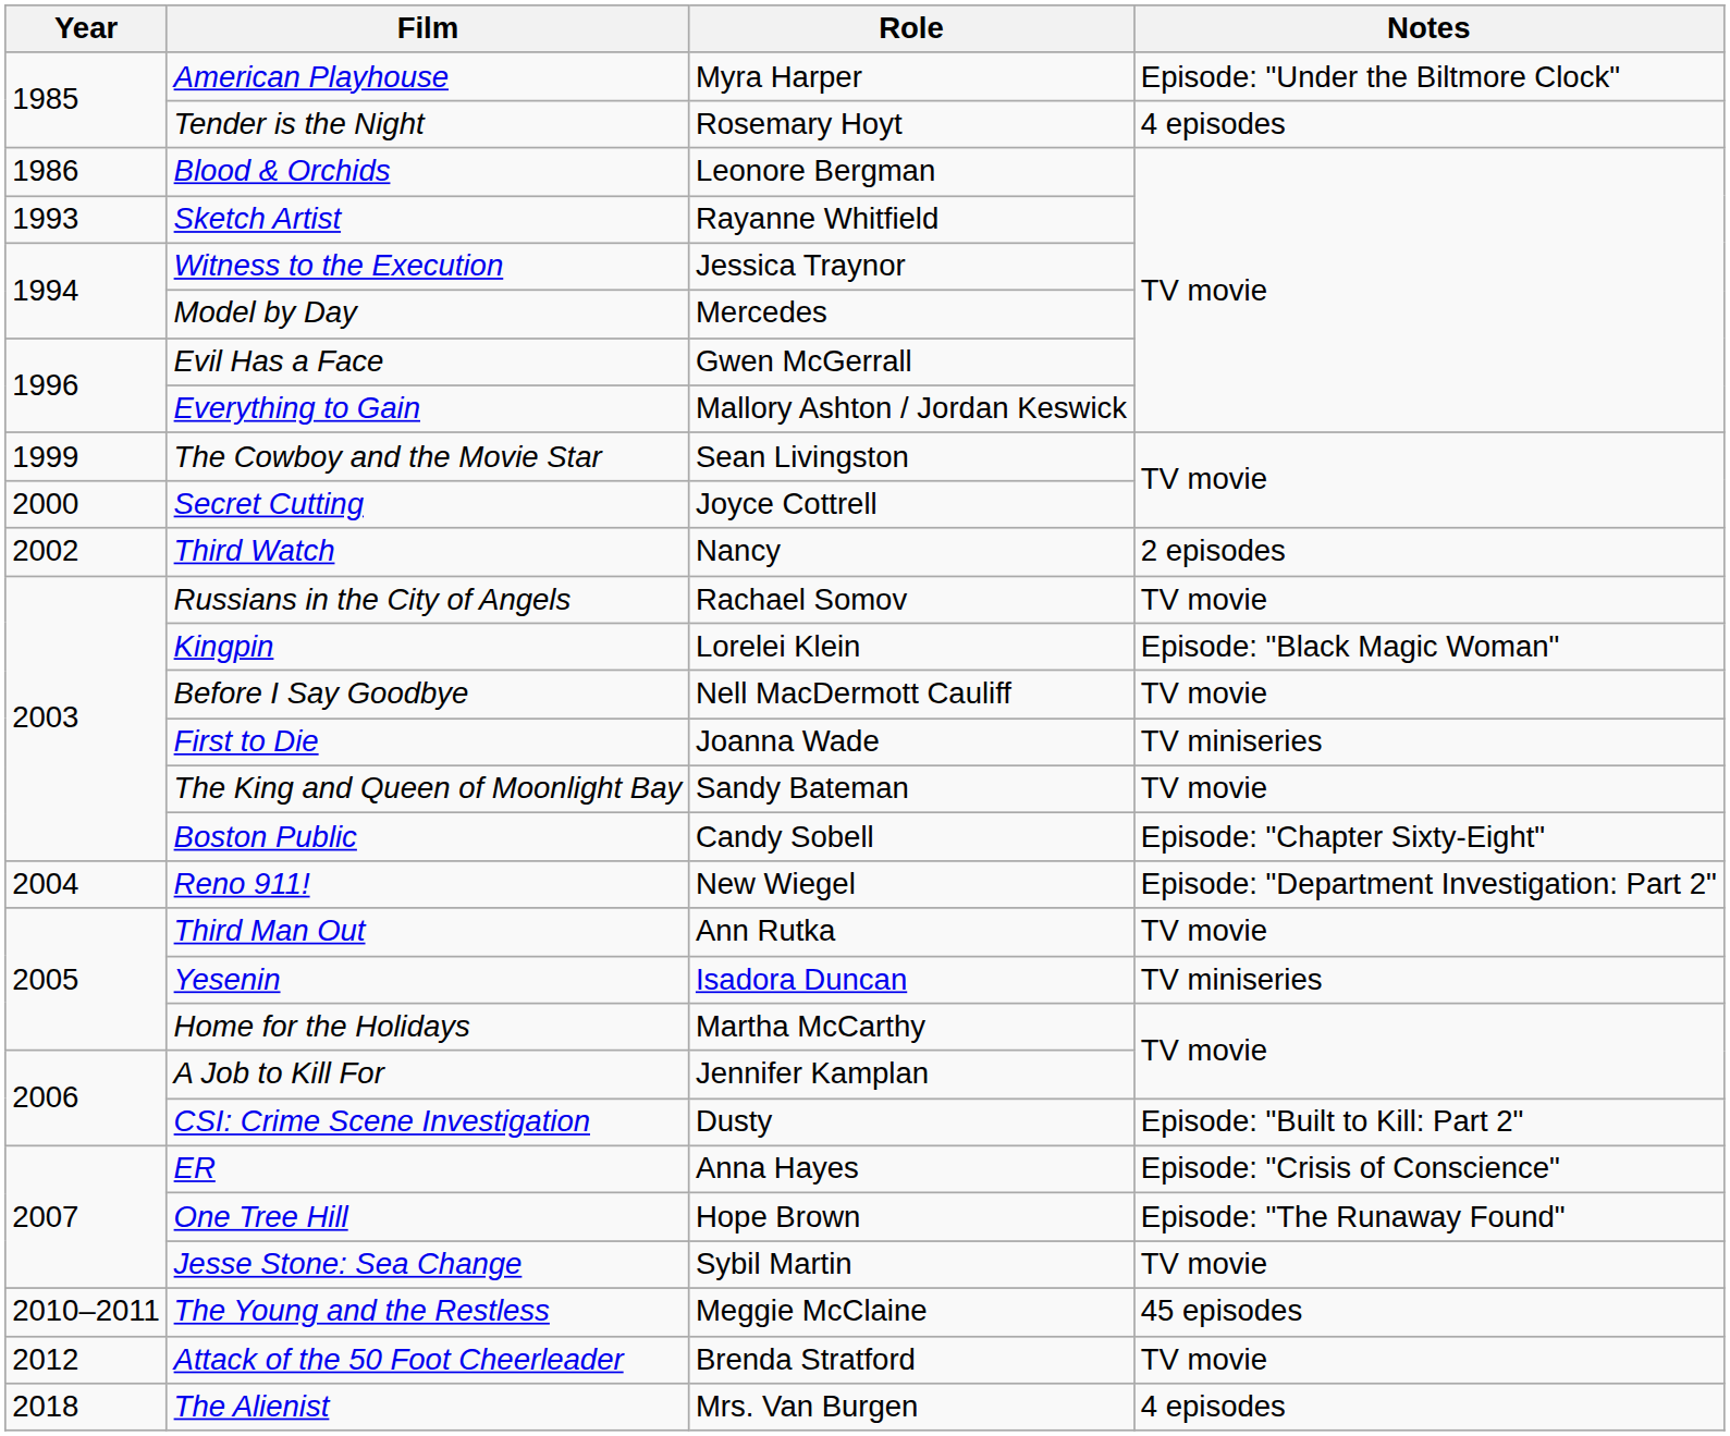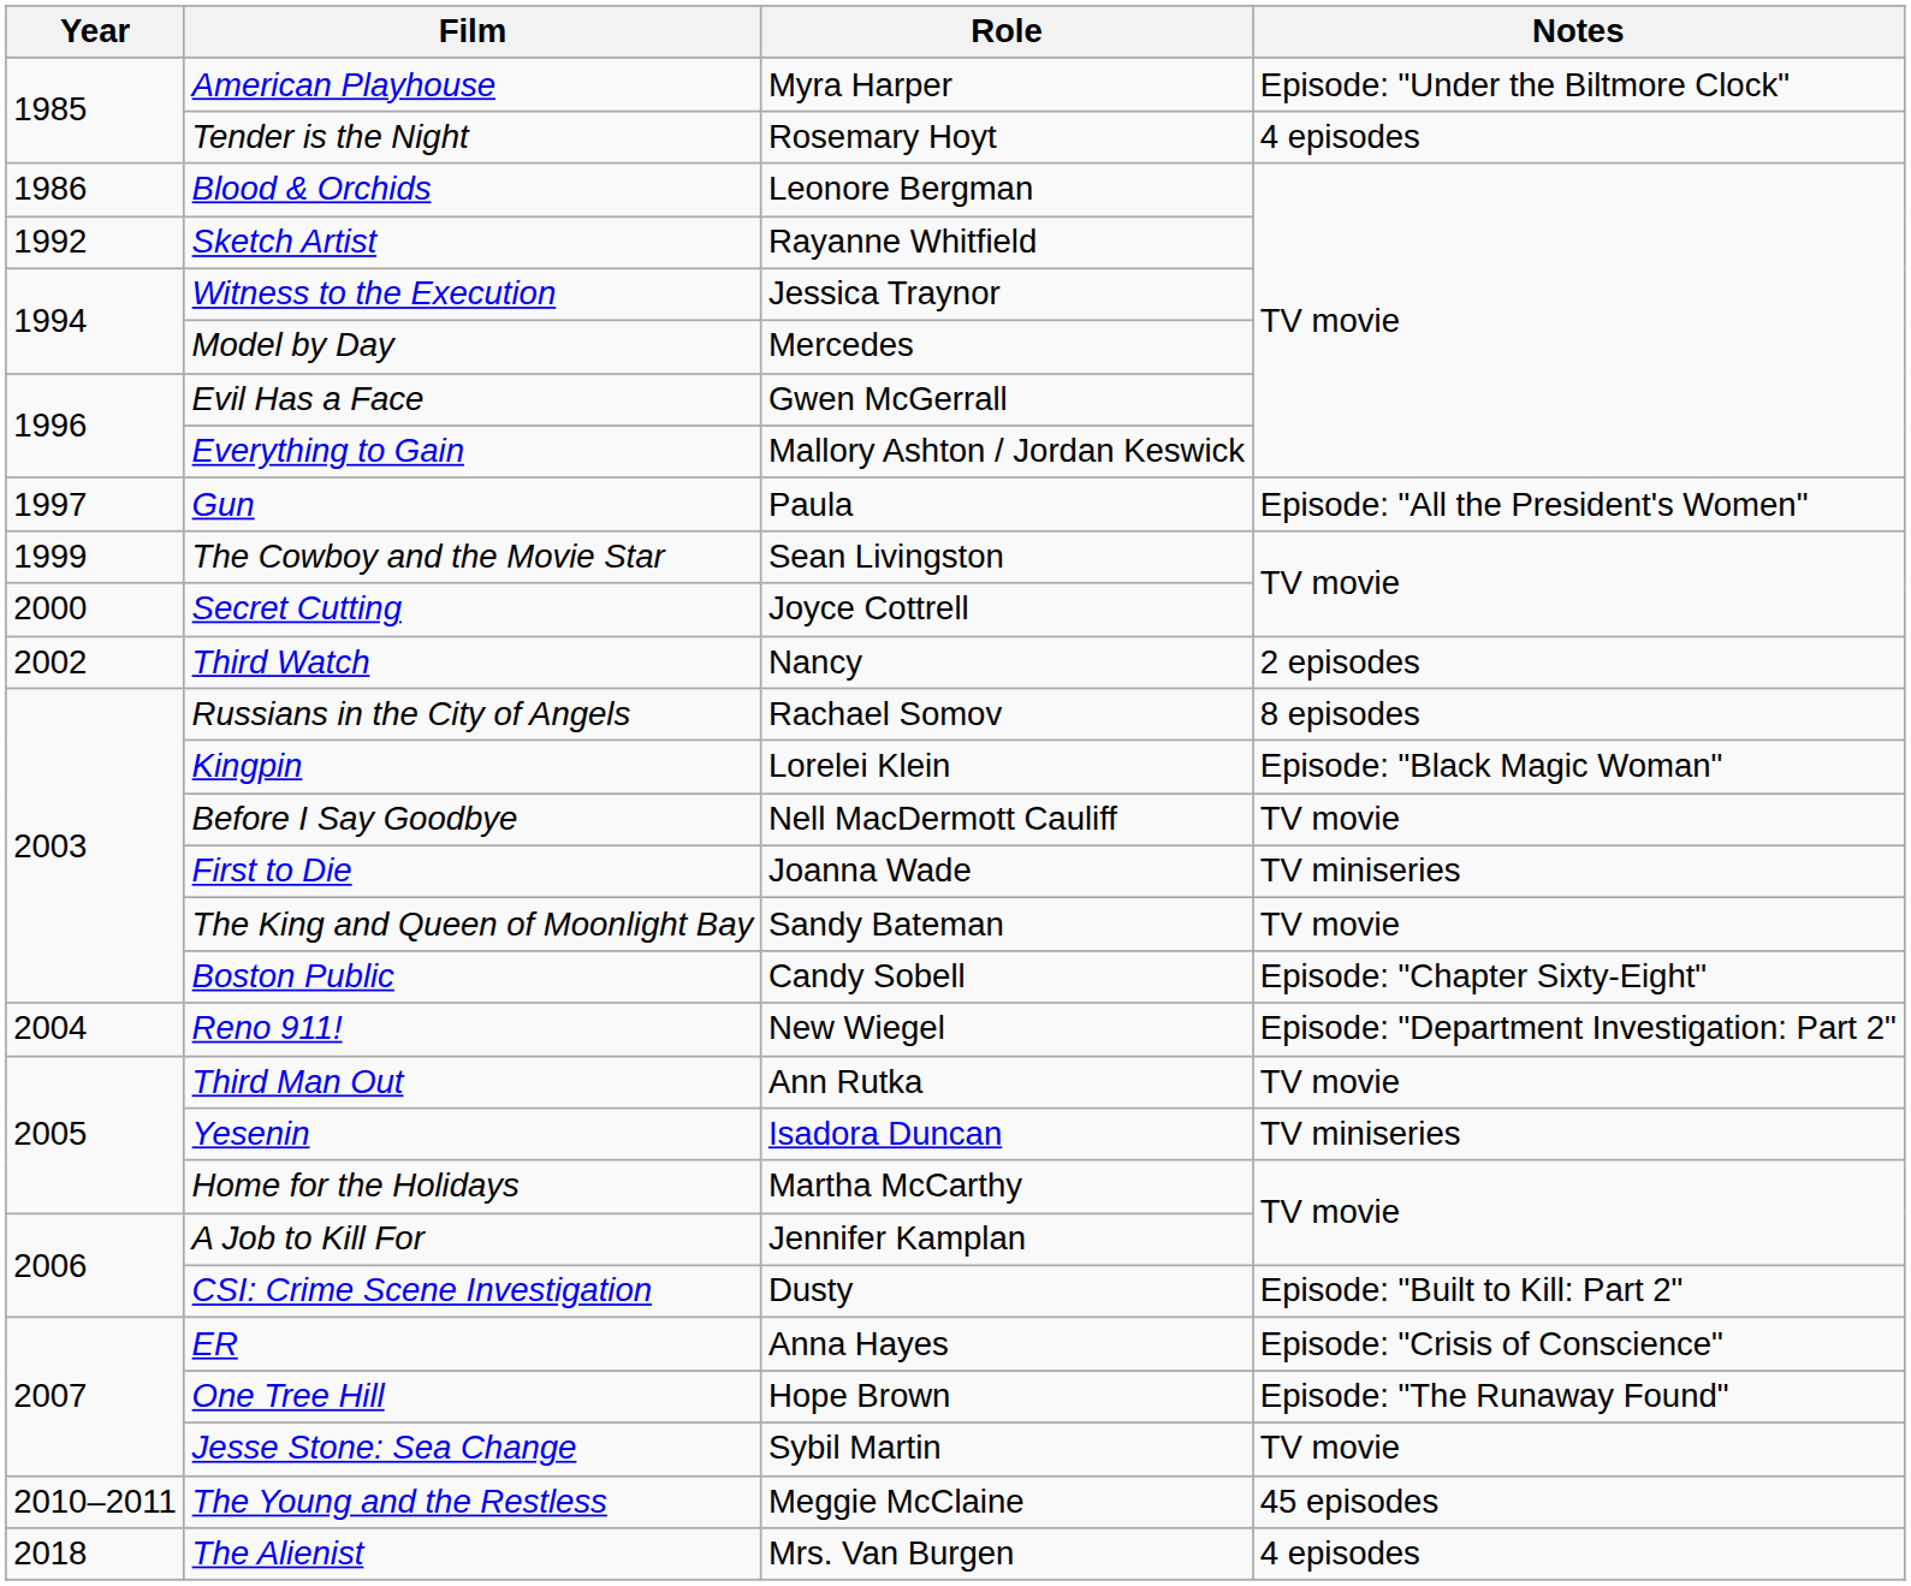Sketch Artist | Year: 1993 -> 1992
+ row: 1997 | Gun | Paula | Episode: "All the President's Women"
Russians in the City of Angels | Notes: TV movie -> 8 episodes
- row: 2012 | Attack of the 50 Foot Cheerleader | Brenda Stratford | TV movie
